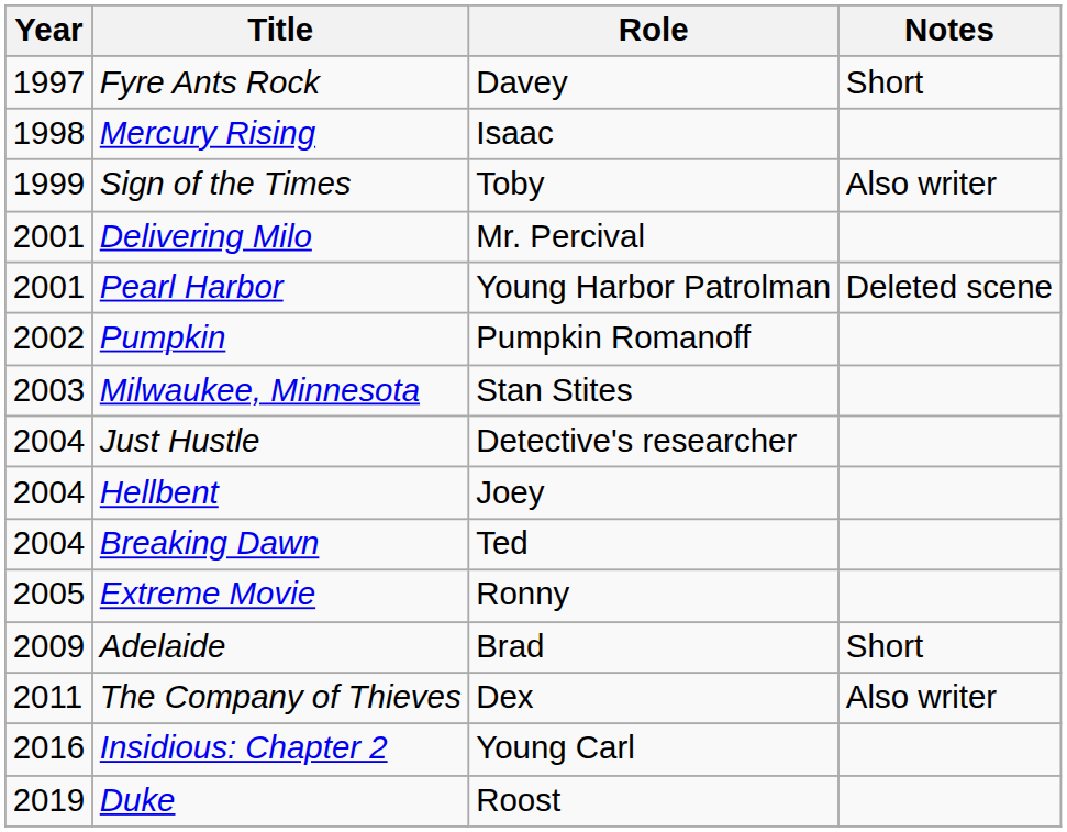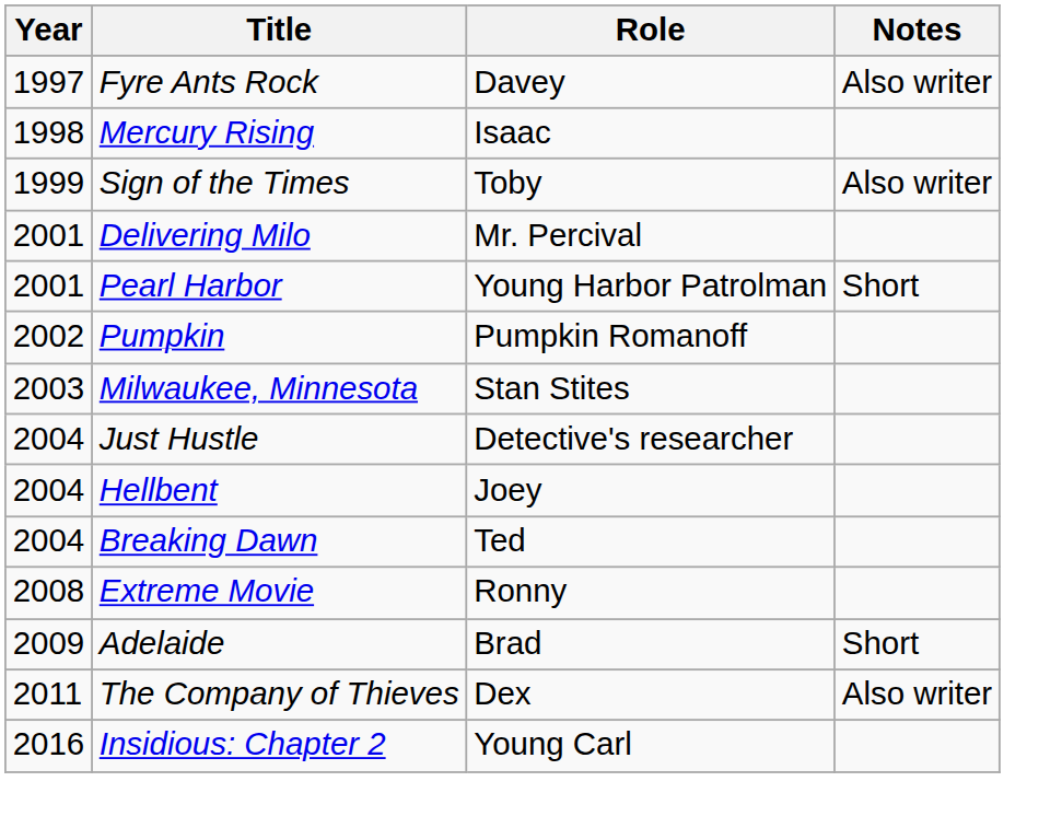Fyre Ants Rock | Notes: Short -> Also writer
Pearl Harbor | Notes: Deleted scene -> Short
Extreme Movie | Year: 2005 -> 2008
- row: 2019 | Duke | Roost
